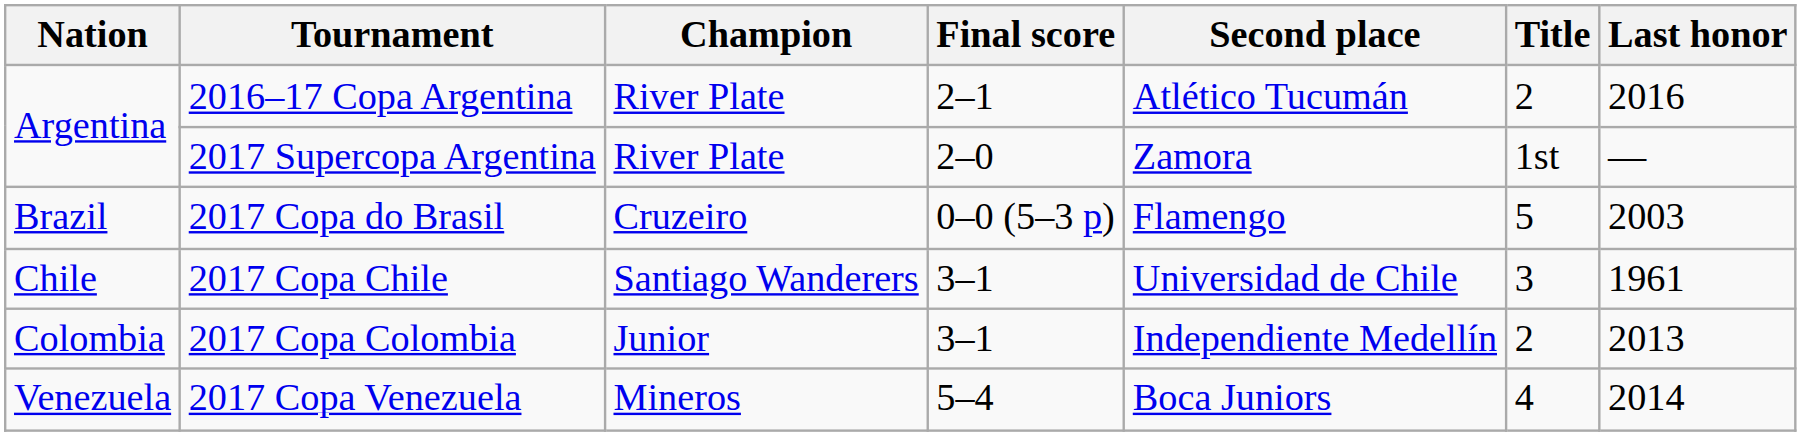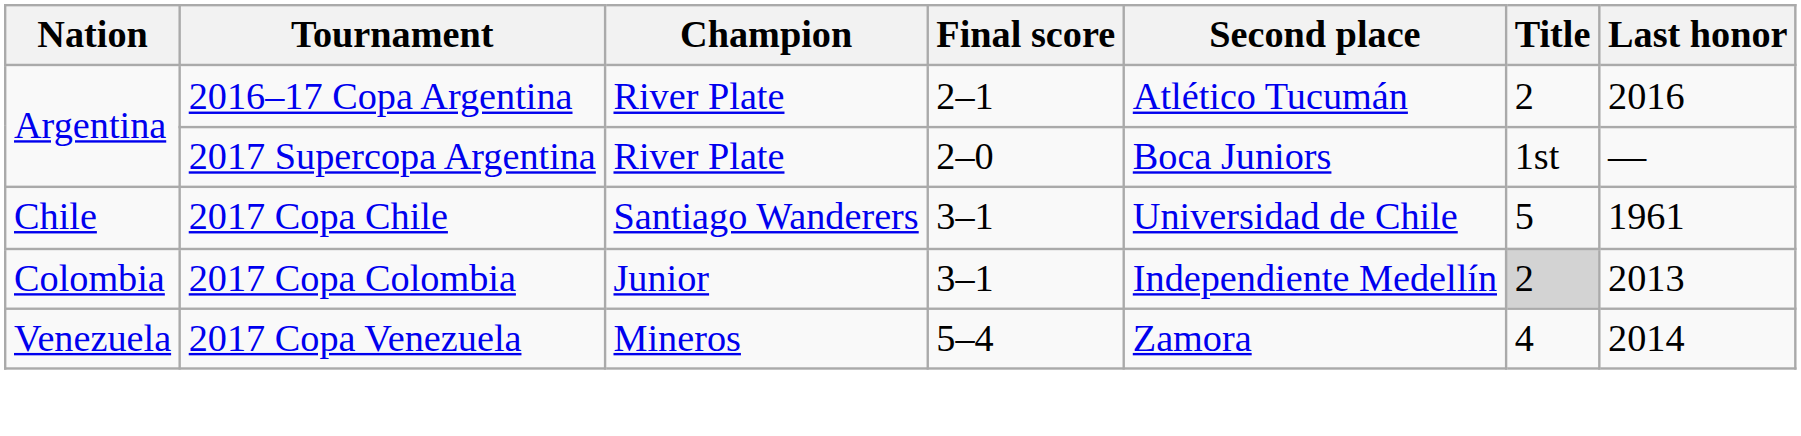2017 Supercopa Argentina | Second place: Zamora -> Boca Juniors
- row: Brazil | 2017 Copa do Brasil | Cruzeiro | 0–0 (5–3 p) | Flamengo | 5 | 2003
2017 Copa Chile | Title: 3 -> 5
2017 Copa Colombia | Title: no background -> lightgrey background
2017 Copa Venezuela | Second place: Boca Juniors -> Zamora
